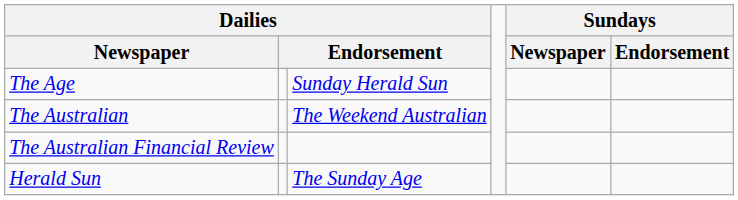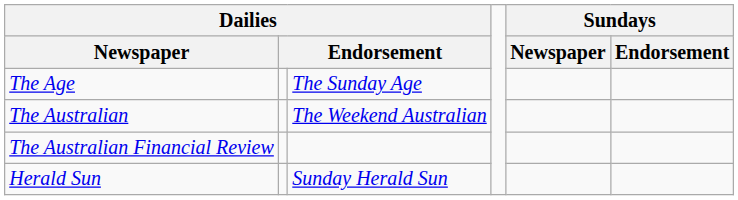The Age | column 3: Sunday Herald Sun -> The Sunday Age
Herald Sun | column 3: The Sunday Age -> Sunday Herald Sun
